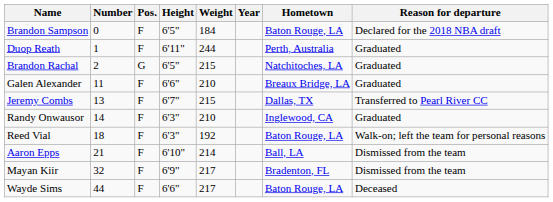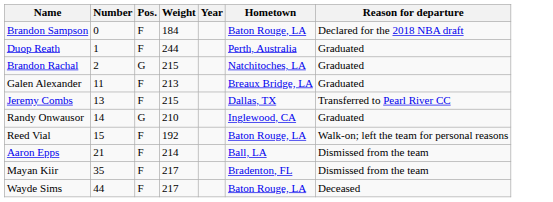- column: Height | 6'5" | 6'11" | 6'5" | 6'6" | 6'7" | 6'3" | 6'3" | 6'10" | 6'9" | 6'6"
Galen Alexander | Weight: 210 -> 213
Randy Onwausor | Pos.: F -> G
Reed Vial | Number: 18 -> 15
Mayan Kiir | Number: 32 -> 35
